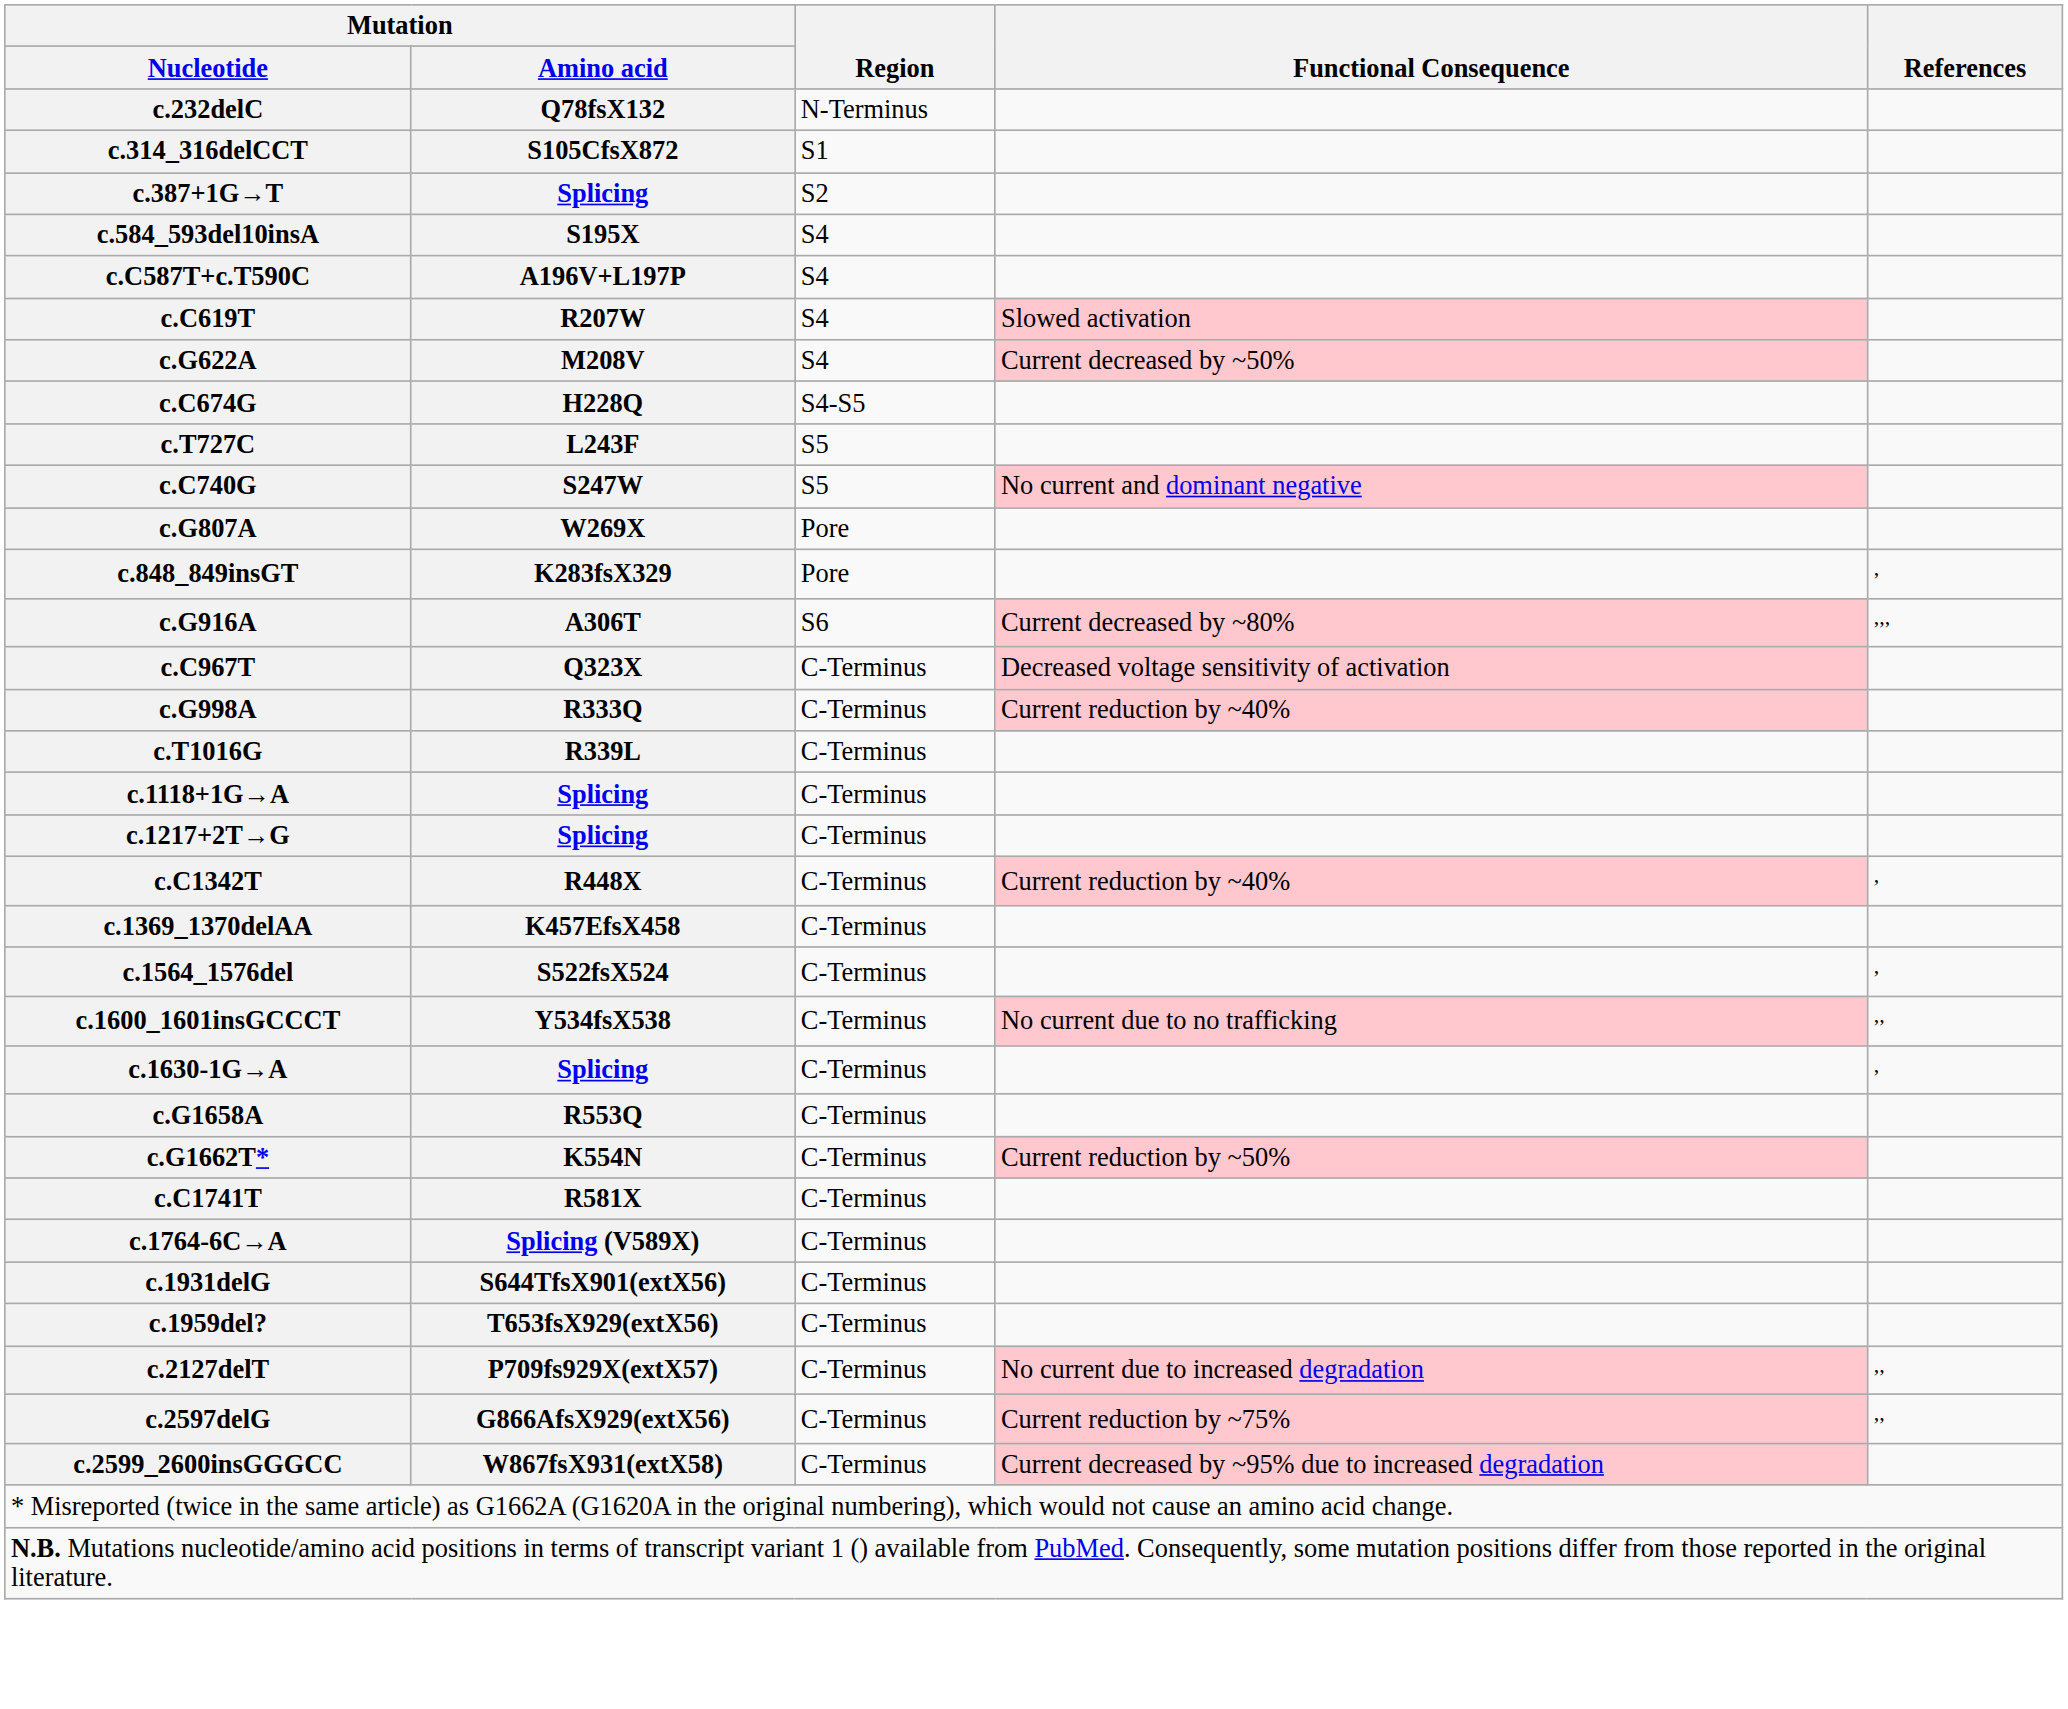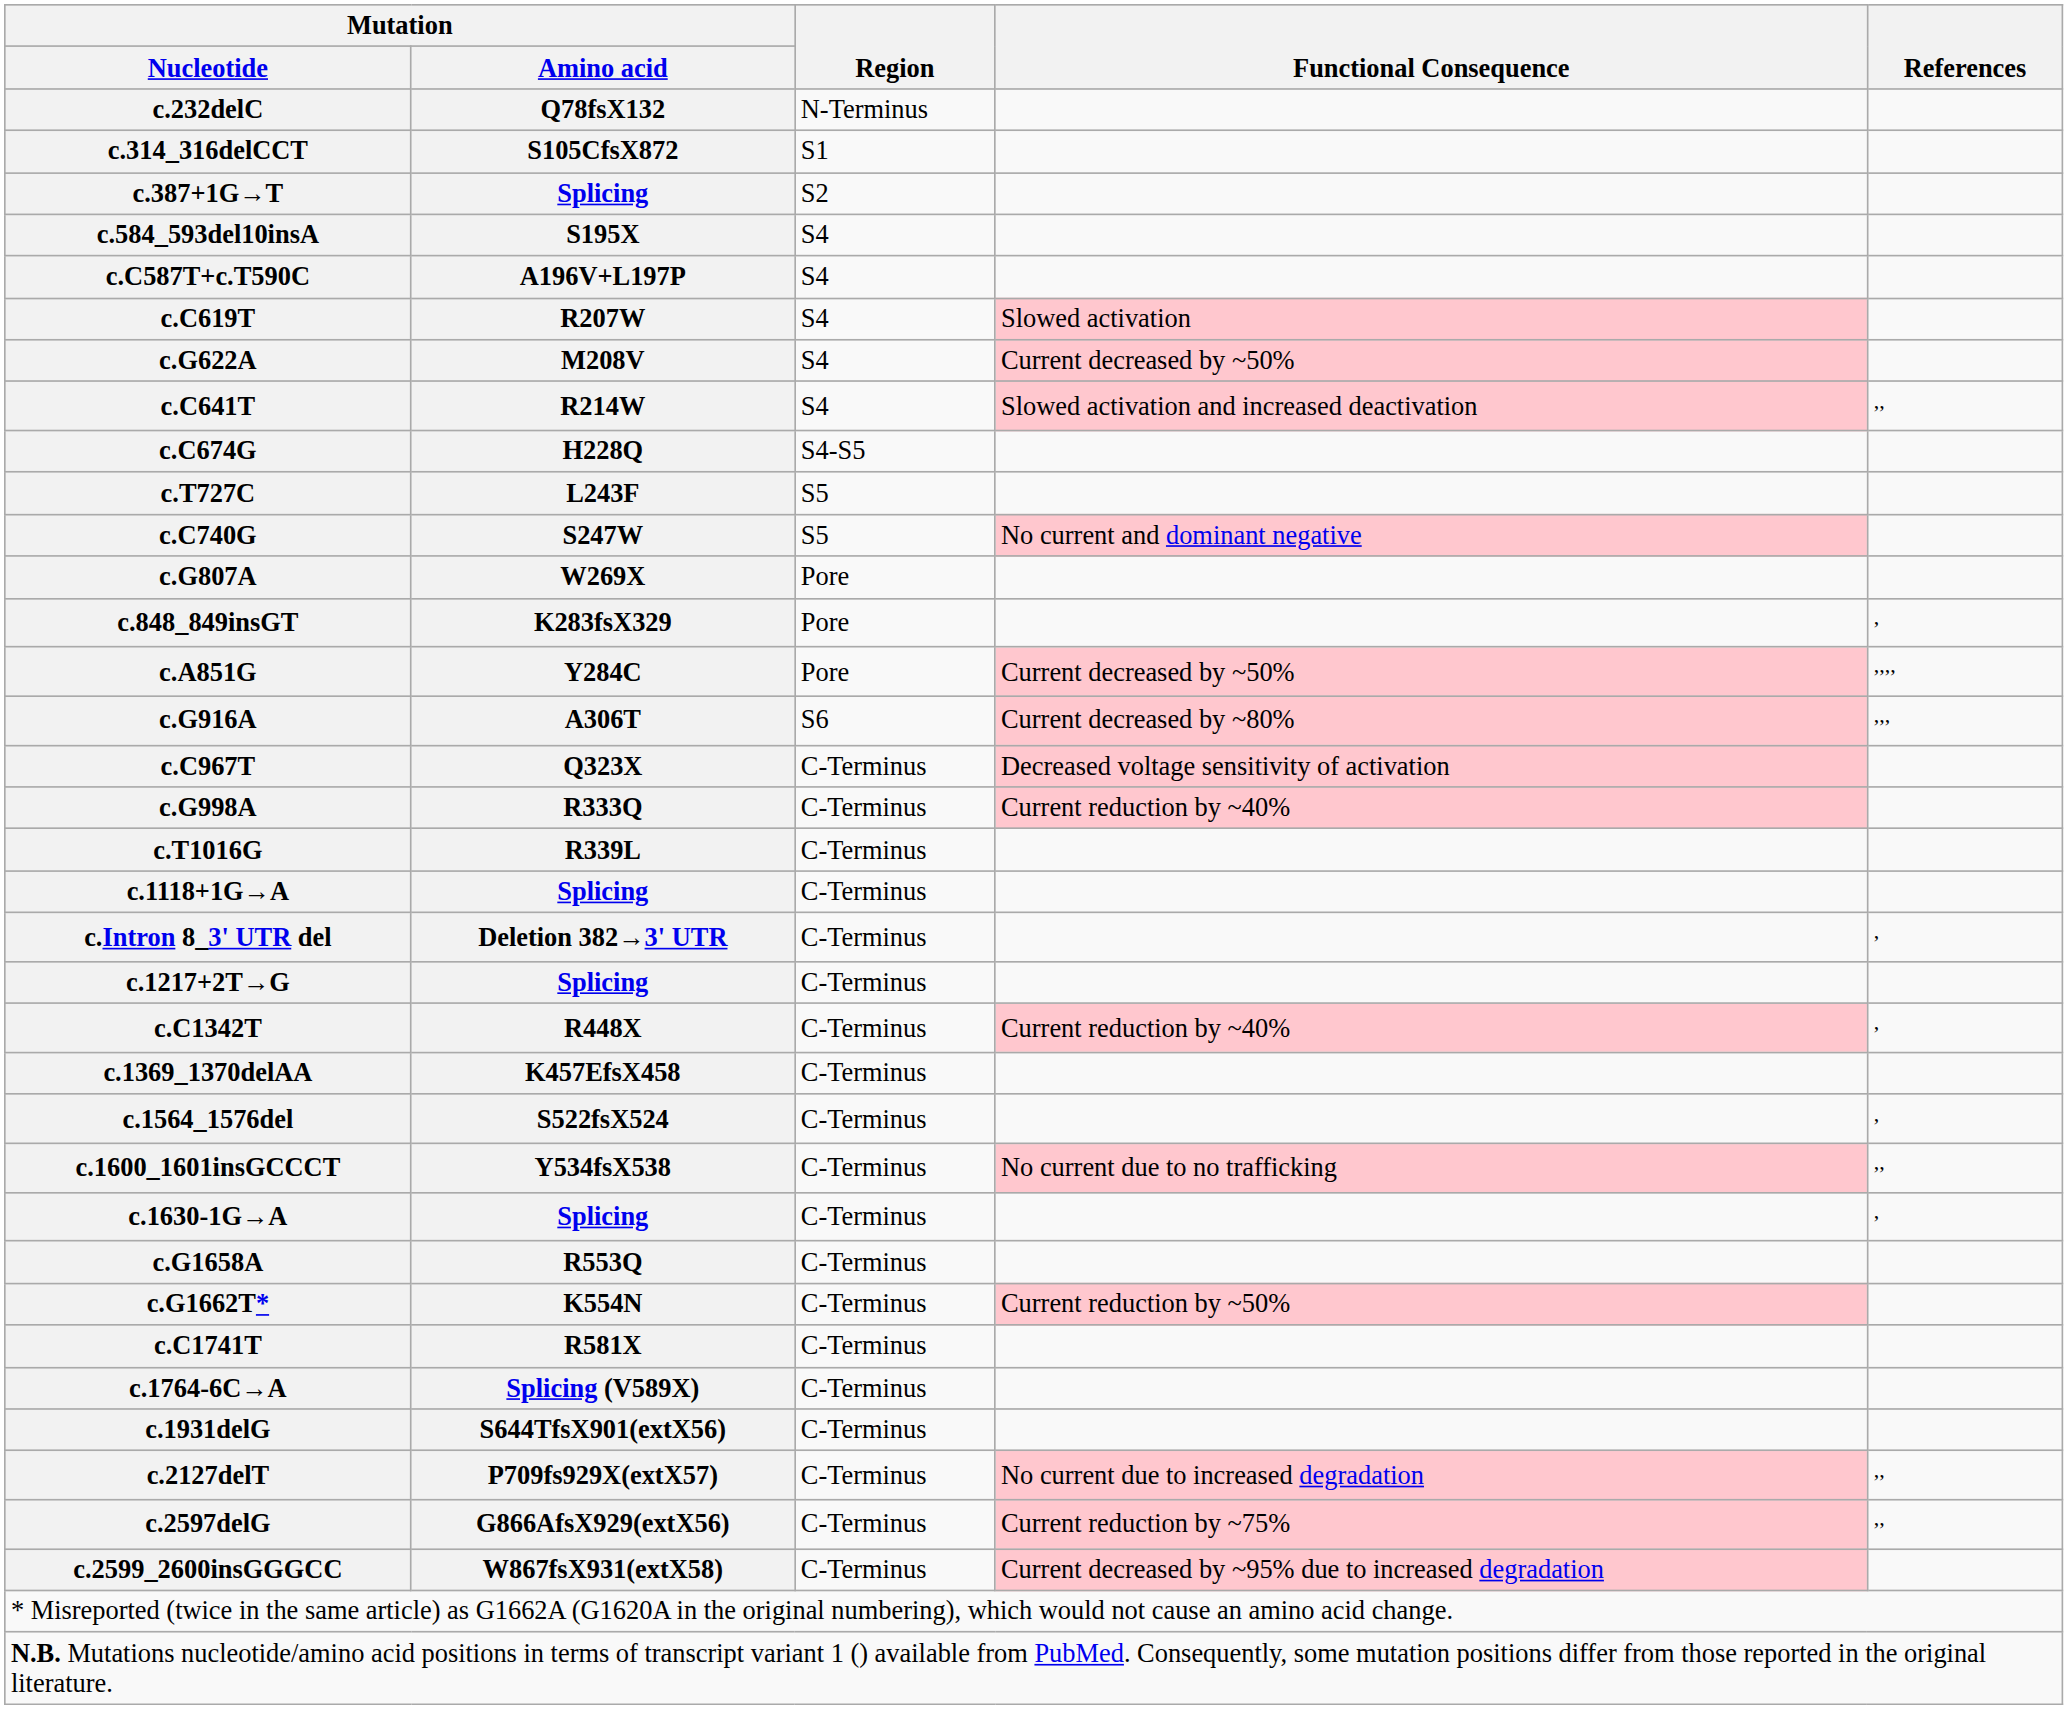+ row: c.C641T | R214W | S4 | Slowed activation and increased deactivation | ,,
+ row: c.A851G | Y284C | Pore | Current decreased by ~50% | ,,,,
+ row: c.Intron 8_3' UTR del | Deletion 382→3' UTR | C-Terminus | ,
- row: c.1959del? | T653fsX929(extX56) | C-Terminus
